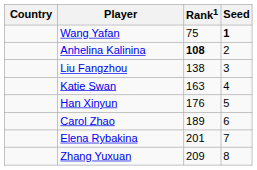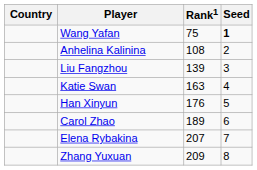Anhelina Kalinina | Rank1: bold -> normal
Liu Fangzhou | Rank1: 138 -> 139
Elena Rybakina | Rank1: 201 -> 207
